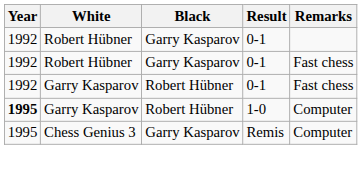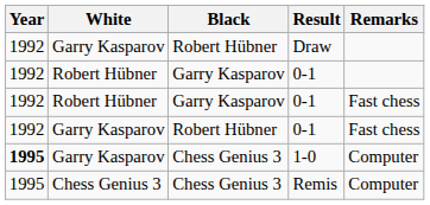+ row: 1992 | Garry Kasparov | Robert Hübner | Draw
1-0 | Black: Robert Hübner -> Chess Genius 3
Remis | Black: Garry Kasparov -> Chess Genius 3
